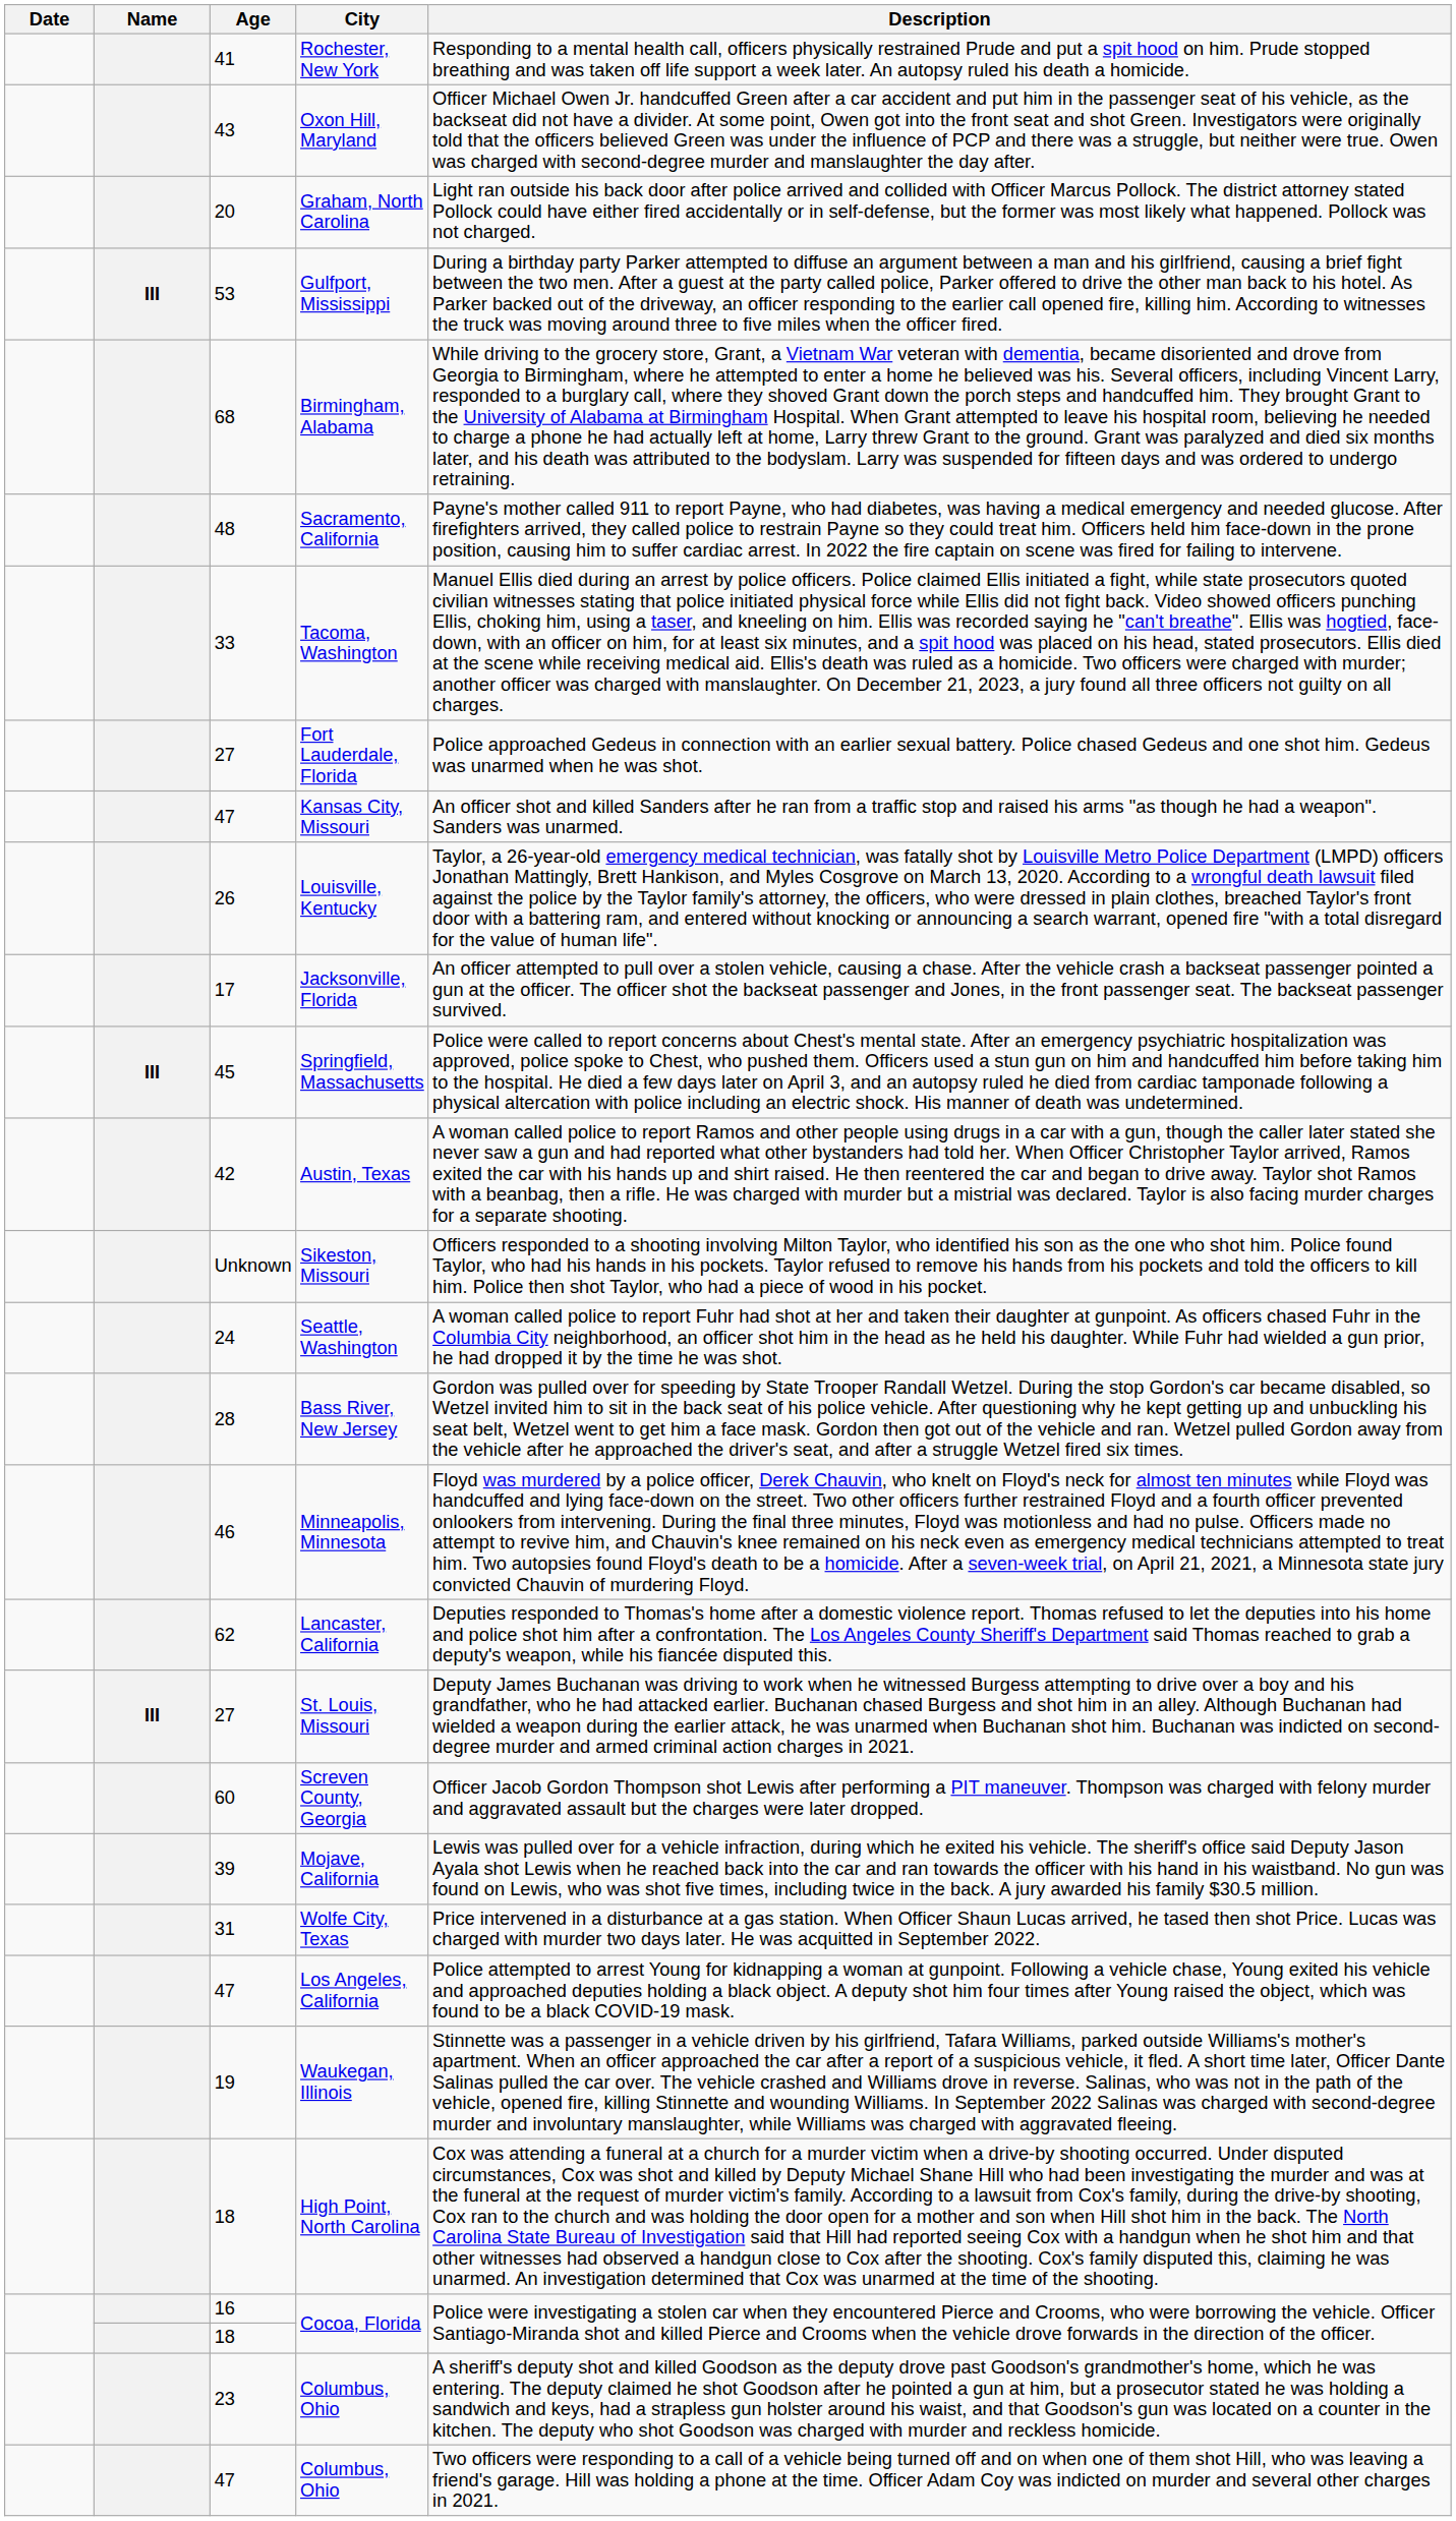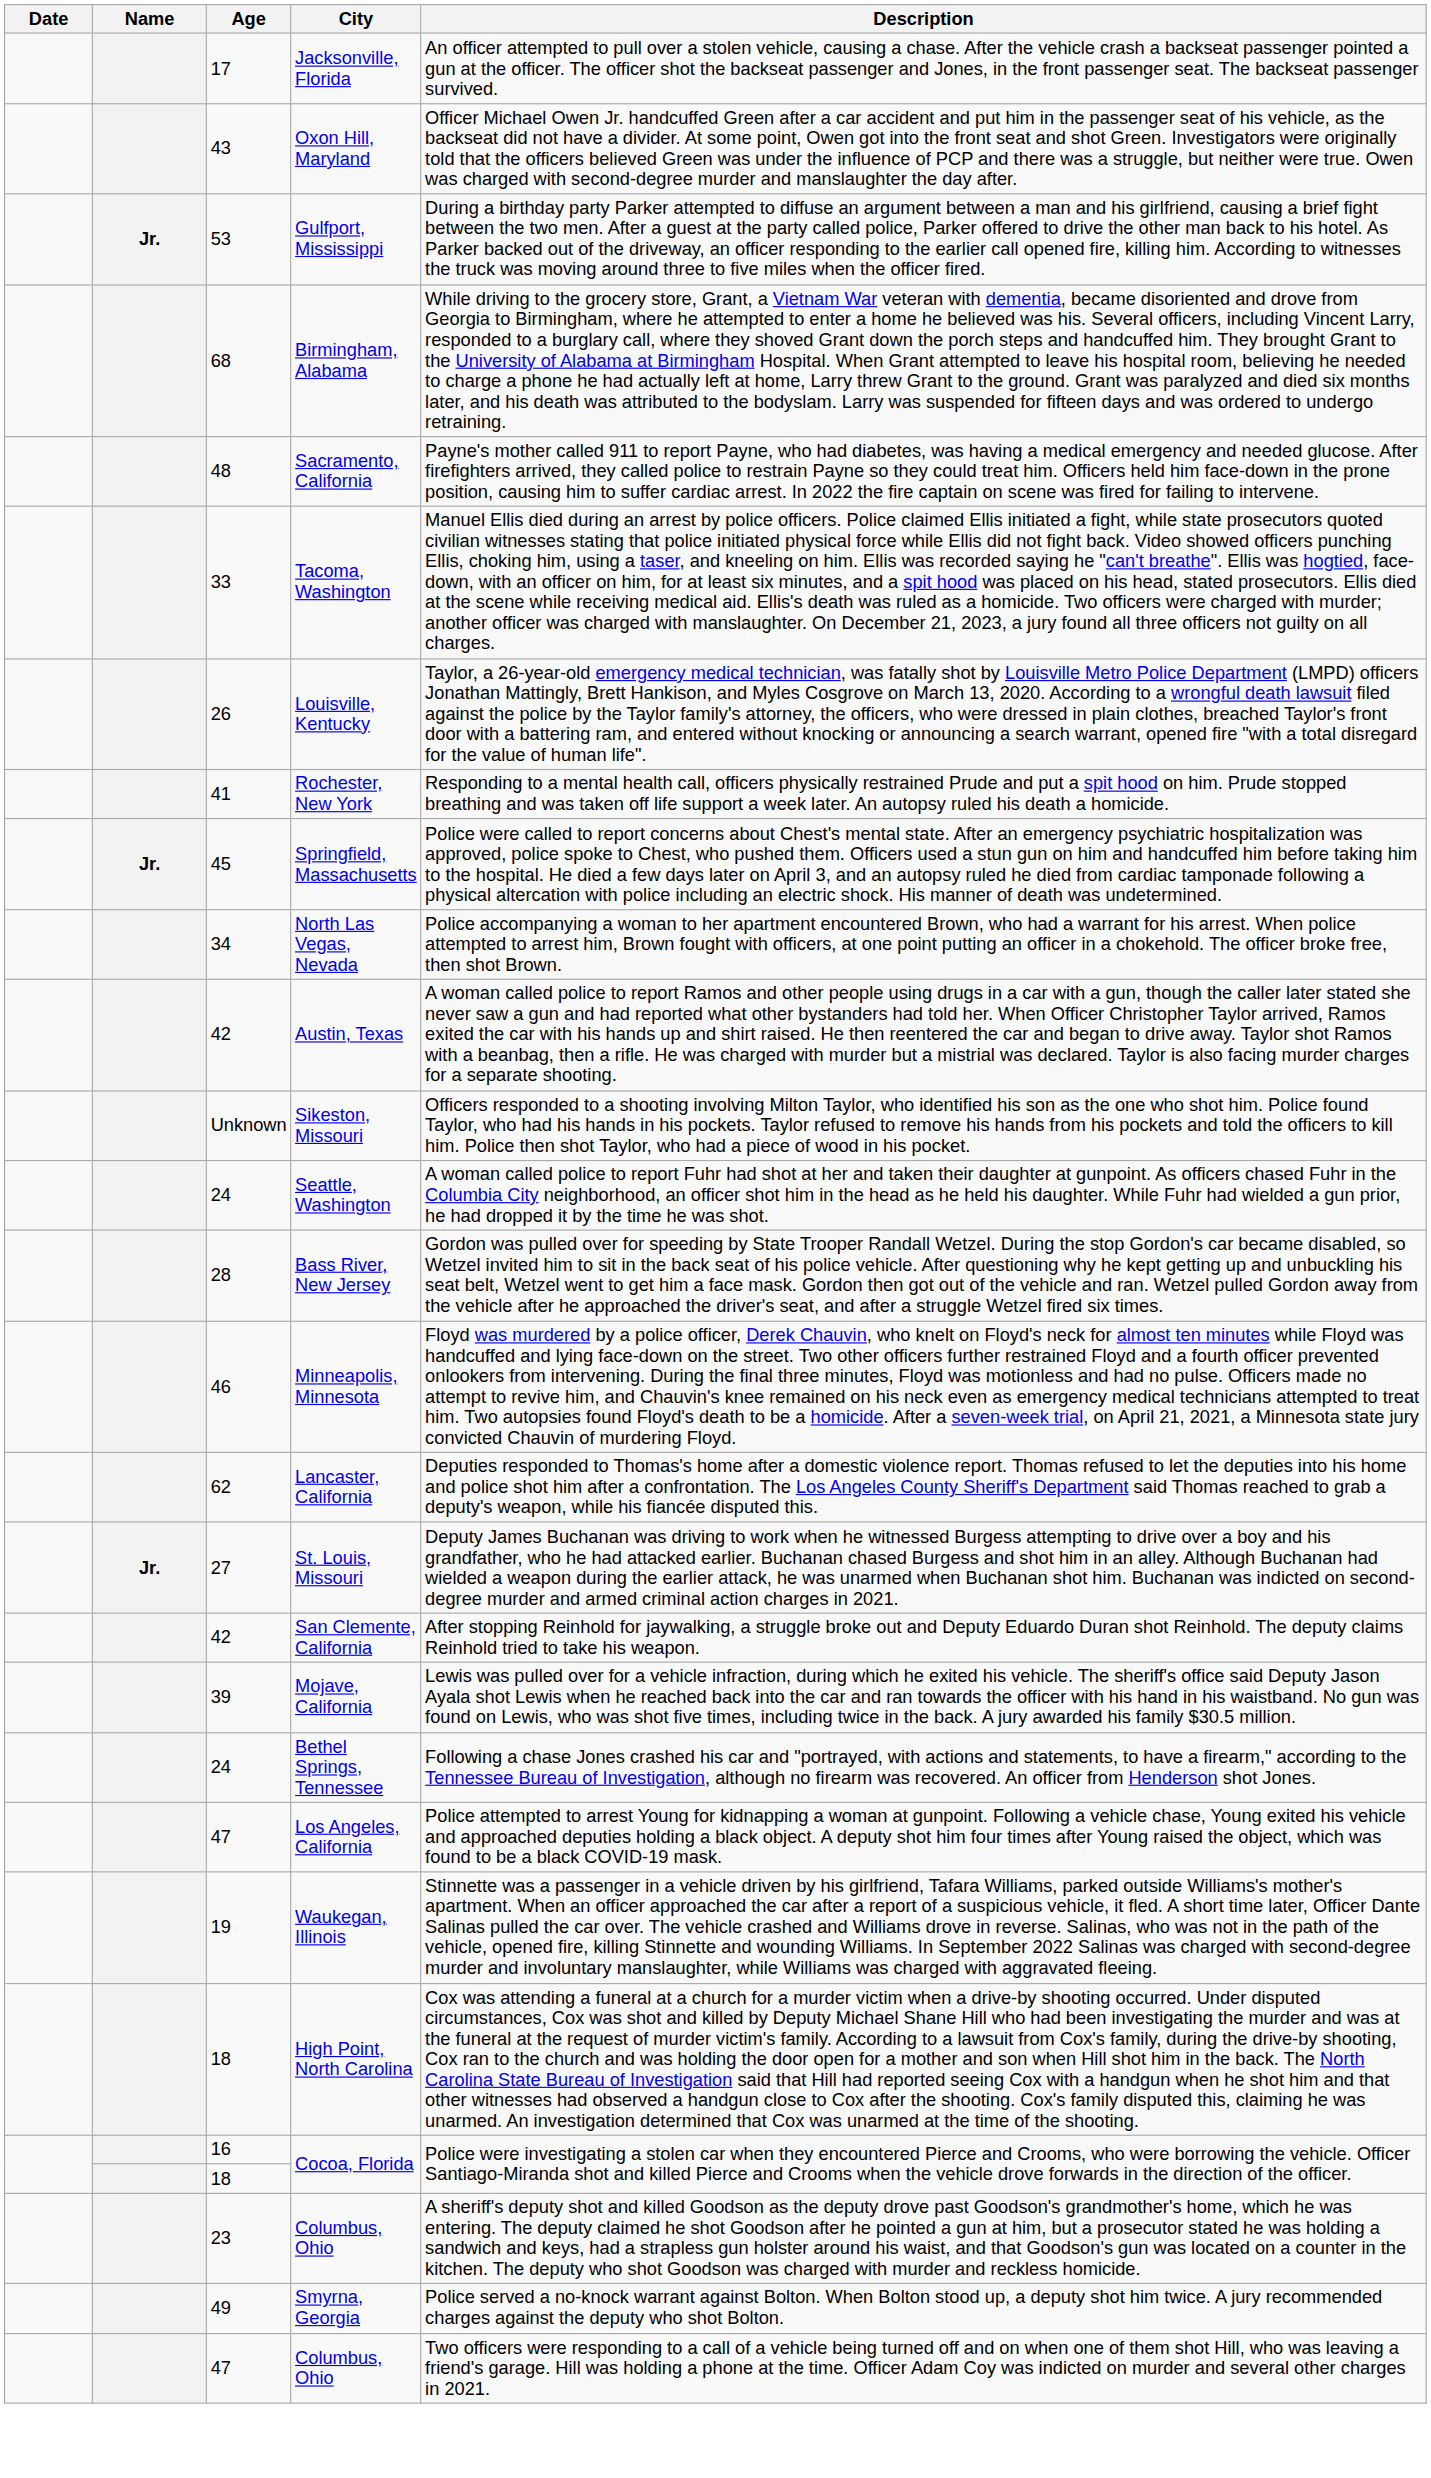rows swapped: Jacksonville, Florida <-> Rochester, New York
- row: 20 | Graham, North Carolina | Light ran outside his back door after police arrived and collided with Officer Marcus Pollock. The district attorney stated Pollock could have either fired accidentally or in self-defense, but the former was most likely what happened. Pollock was not charged.
Gulfport, Mississippi | Name: III -> Jr.
- row: 27 | Fort Lauderdale, Florida | Police approached Gedeus in connection with an earlier sexual battery. Police chased Gedeus and one shot him. Gedeus was unarmed when he was shot.
- row: 47 | Kansas City, Missouri | An officer shot and killed Sanders after he ran from a traffic stop and raised his arms "as though he had a weapon". Sanders was unarmed.
Springfield, Massachusetts | Name: III -> Jr.
+ row: 34 | North Las Vegas, Nevada | Police accompanying a woman to her apartment encountered Brown, who had a warrant for his arrest. When police attempted to arrest him, Brown fought with officers, at one point putting an officer in a chokehold. The officer broke free, then shot Brown.
St. Louis, Missouri | Name: III -> Jr.
- row: 60 | Screven County, Georgia | Officer Jacob Gordon Thompson shot Lewis after performing a PIT maneuver. Thompson was charged with felony murder and aggravated assault but the charges were later dropped.
+ row: 42 | San Clemente, California | After stopping Reinhold for jaywalking, a struggle broke out and Deputy Eduardo Duran shot Reinhold. The deputy claims Reinhold tried to take his weapon.
- row: 31 | Wolfe City, Texas | Price intervened in a disturbance at a gas station. When Officer Shaun Lucas arrived, he tased then shot Price. Lucas was charged with murder two days later. He was acquitted in September 2022.
+ row: 24 | Bethel Springs, Tennessee | Following a chase Jones crashed his car and "portrayed, with actions and statements, to have a firearm," according to the Tennessee Bureau of Investigation, although no firearm was recovered. An officer from Henderson shot Jones.
+ row: 49 | Smyrna, Georgia | Police served a no-knock warrant against Bolton. When Bolton stood up, a deputy shot him twice. A jury recommended charges against the deputy who shot Bolton.
